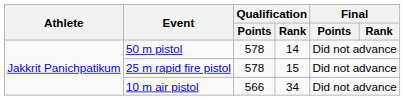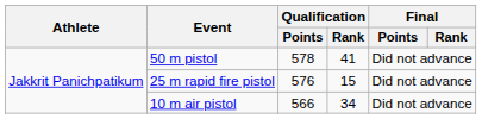50 m pistol | Qualification / Rank: 14 -> 41
25 m rapid fire pistol | Qualification / Points: 578 -> 576
